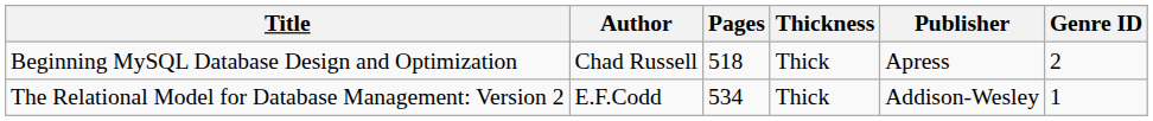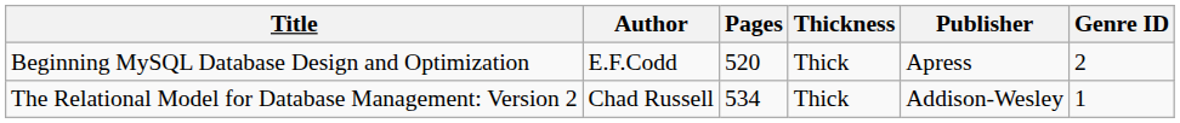Beginning MySQL Database Design and Optimization | Author: Chad Russell -> E.F.Codd
Beginning MySQL Database Design and Optimization | Pages: 518 -> 520
The Relational Model for Database Management: Version 2 | Author: E.F.Codd -> Chad Russell
